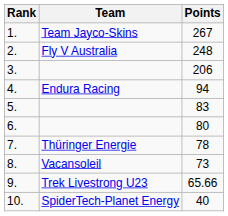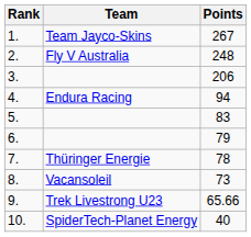6. | Points: 80 -> 79
